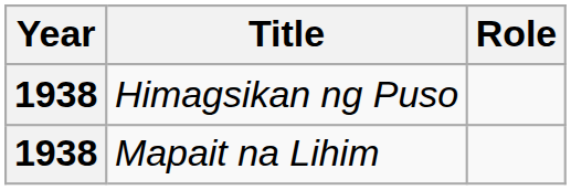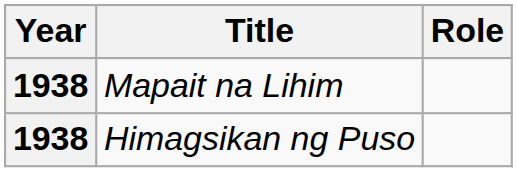rows swapped: Himagsikan ng Puso <-> Mapait na Lihim
